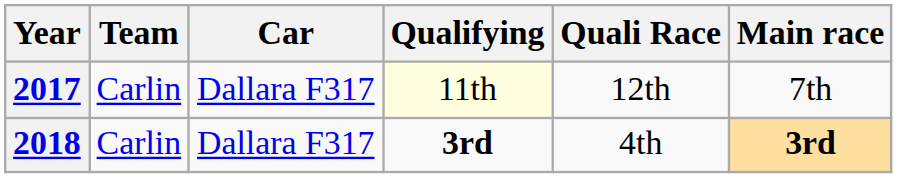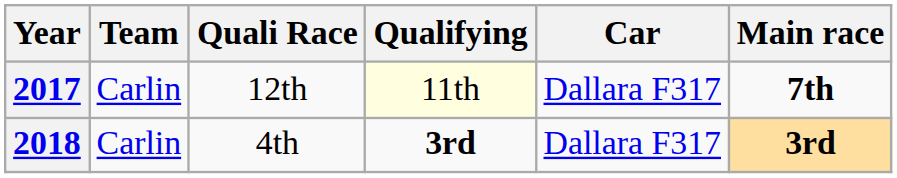columns swapped: Car <-> Quali Race
2017 | Main race: normal -> bold
